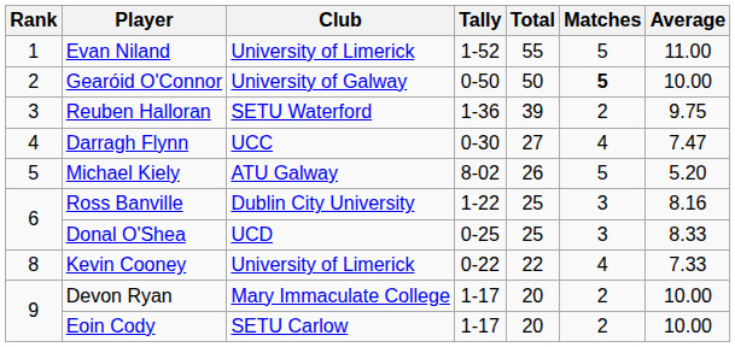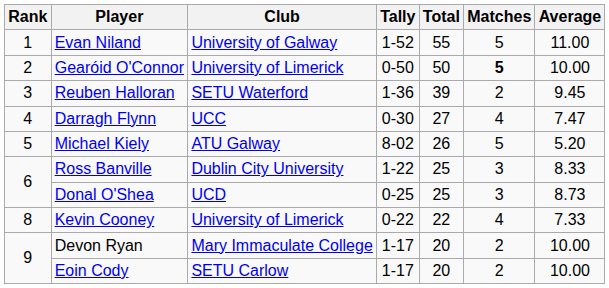Evan Niland | Club: University of Limerick -> University of Galway
Gearóid O'Connor | Club: University of Galway -> University of Limerick
Reuben Halloran | Average: 9.75 -> 9.45
Ross Banville | Average: 8.16 -> 8.33
Donal O'Shea | Average: 8.33 -> 8.73
